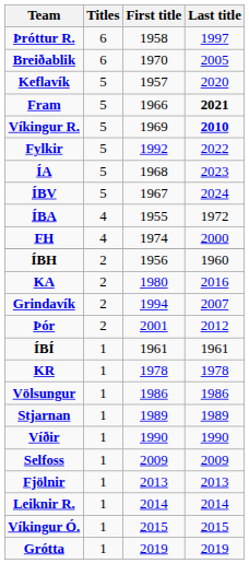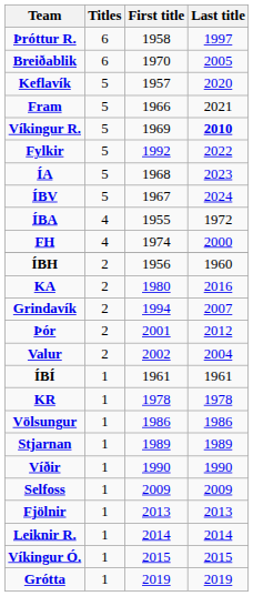Fram | Last title: bold -> normal
+ row: Valur | 2 | 2002 | 2004
